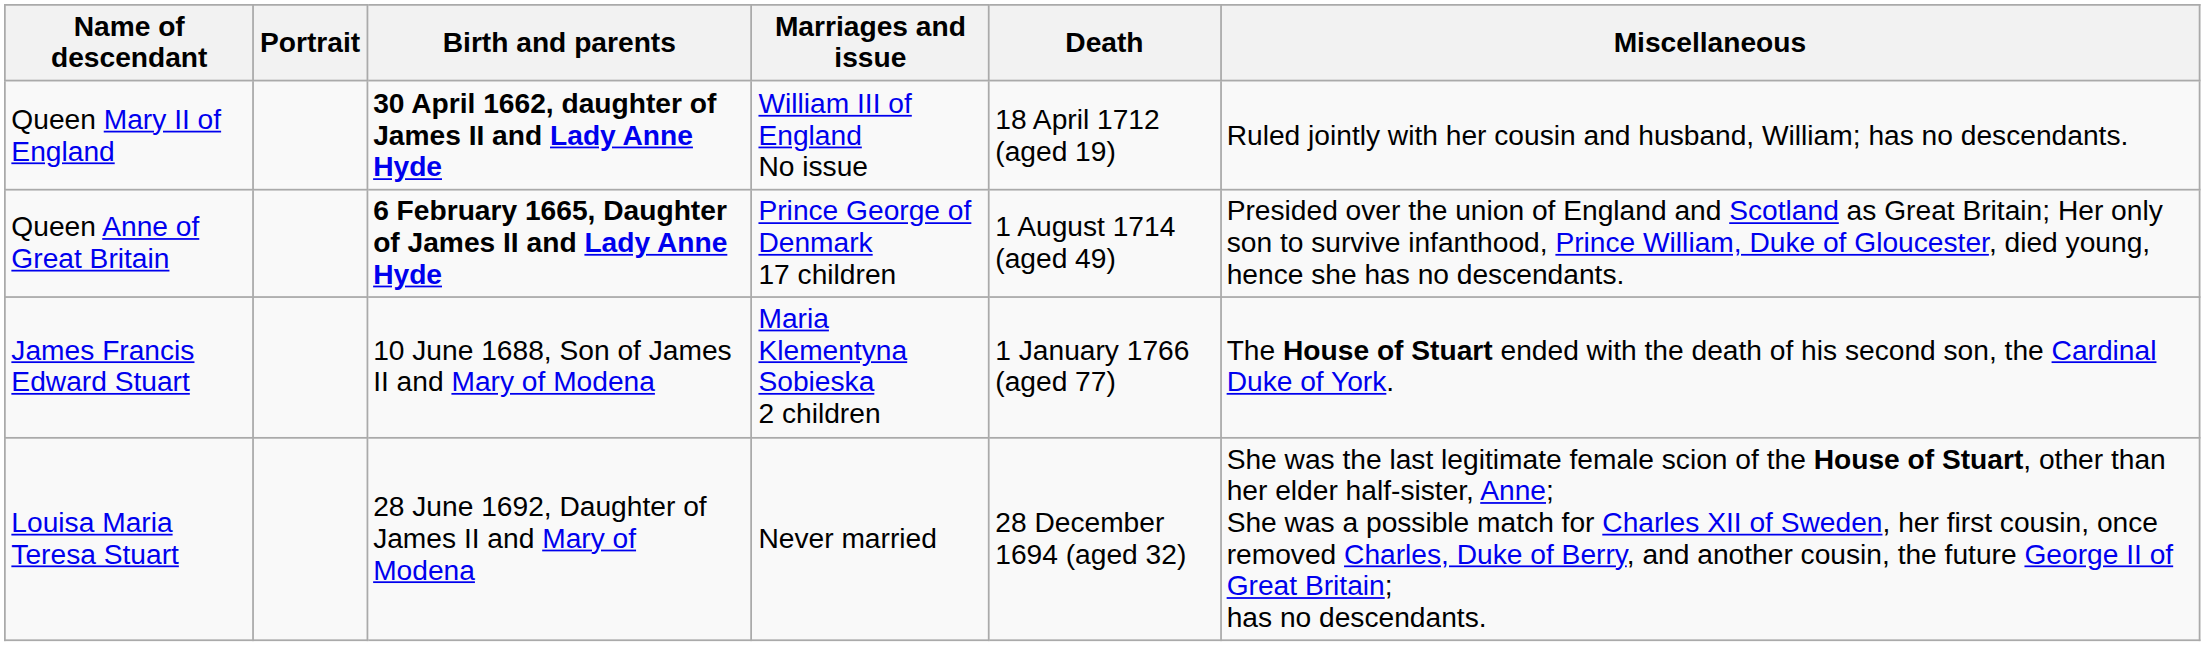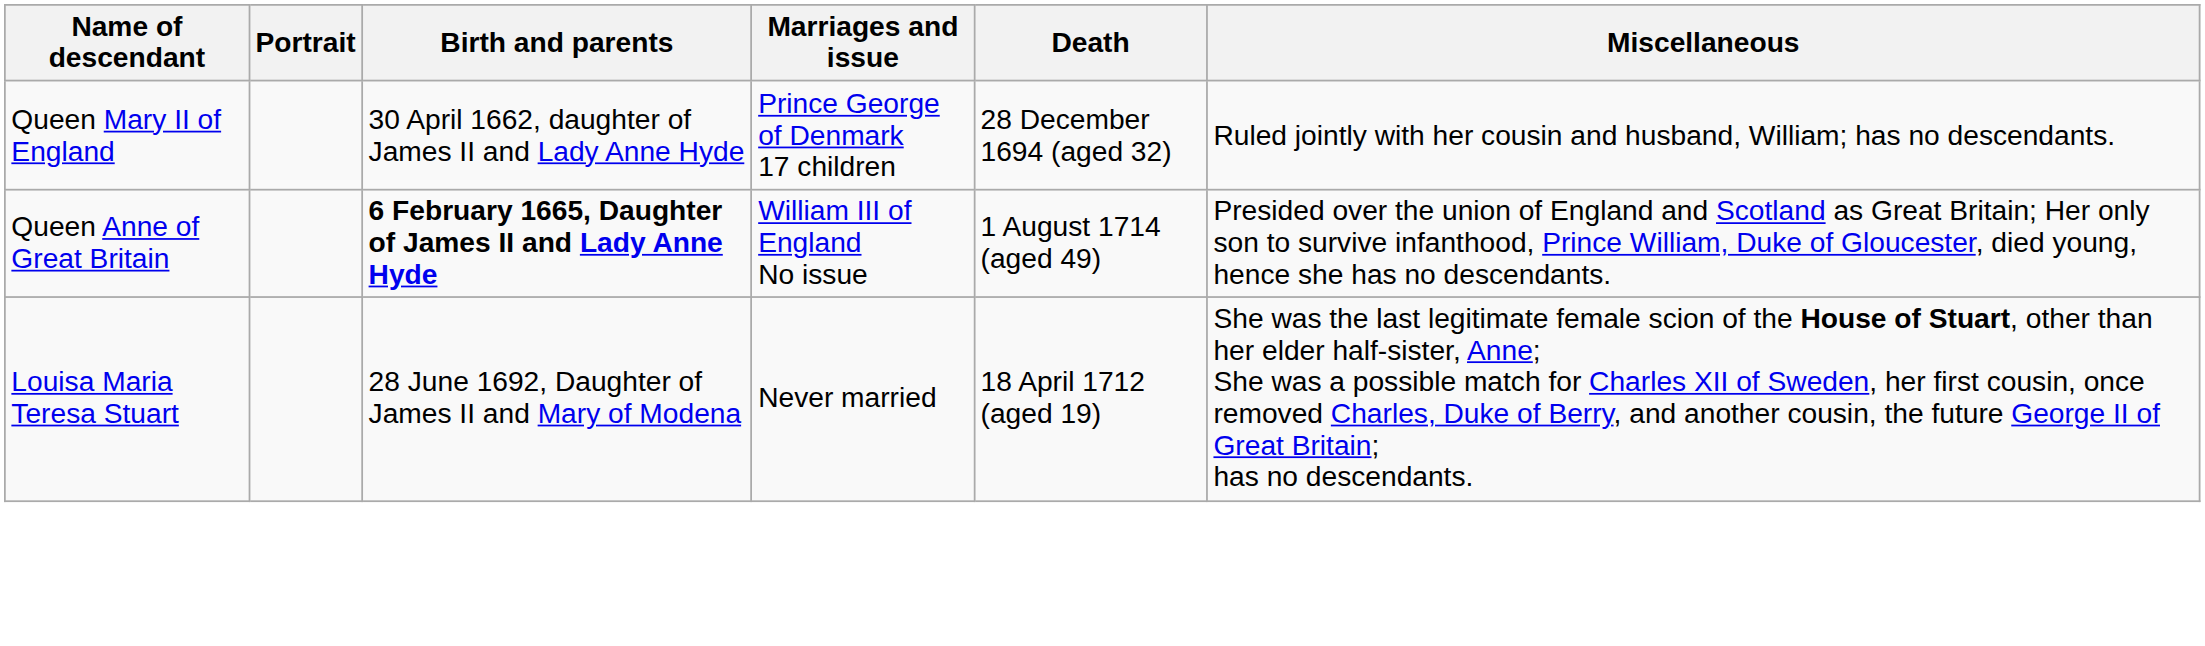Queen Mary II of England | Birth and parents: bold -> normal
Queen Mary II of England | Marriages and issue: William III of England No issue -> Prince George of Denmark 17 children
Queen Mary II of England | Death: 18 April 1712 (aged 19) -> 28 December 1694 (aged 32)
Queen Anne of Great Britain | Marriages and issue: Prince George of Denmark 17 children -> William III of England No issue
- row: James Francis Edward Stuart | 10 June 1688, Son of James II and Mary of Modena | Maria Klementyna Sobieska 2 children | 1 January 1766 (aged 77) | The House of Stuart ended with the death of his second son, the Cardinal Duke of York.
Louisa Maria Teresa Stuart | Death: 28 December 1694 (aged 32) -> 18 April 1712 (aged 19)
